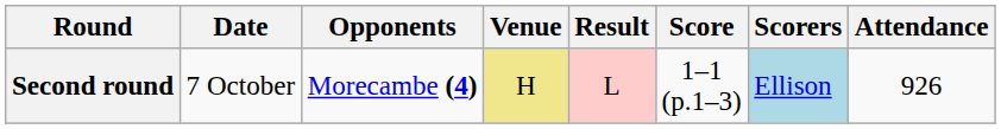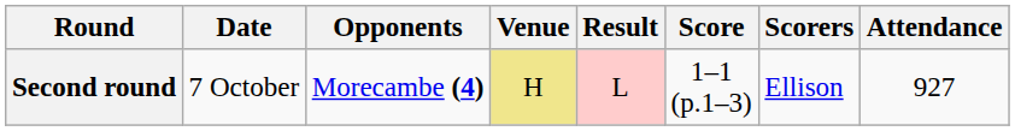Second round | Scorers: lightblue background -> no background
Second round | Attendance: 926 -> 927
